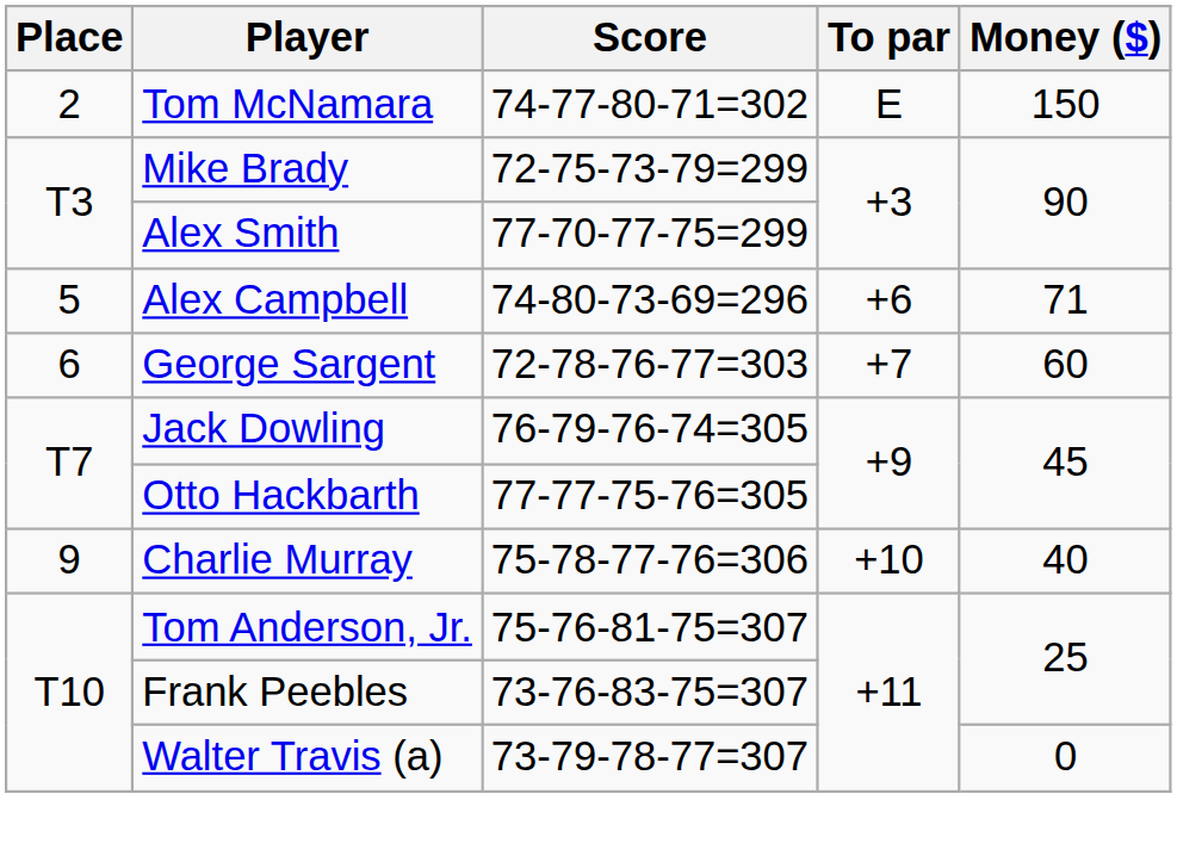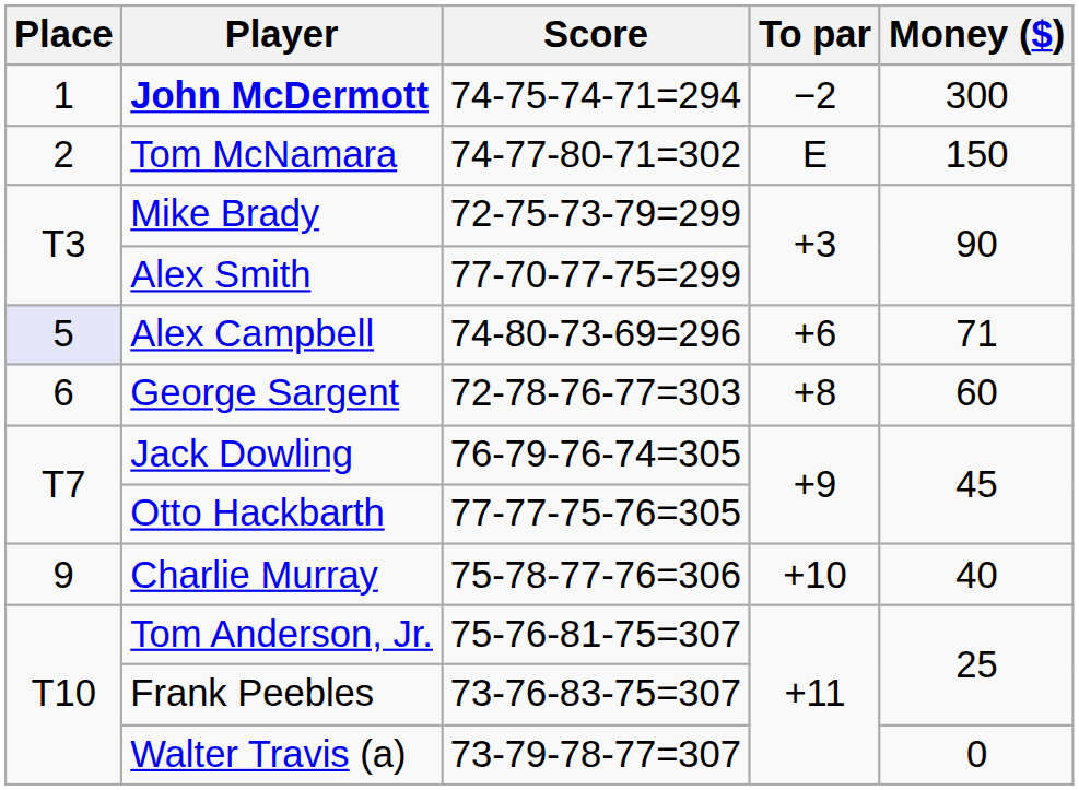+ row: 1 | John McDermott | 74-75-74-71=294 | −2 | 300
Alex Campbell | Place: no background -> lavender background
George Sargent | To par: +7 -> +8
